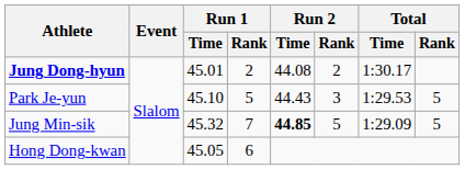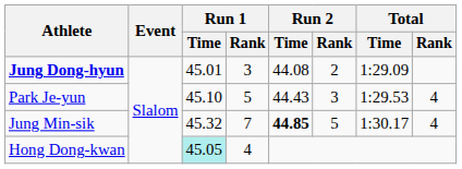Jung Dong-hyun | Run 1 / Rank: 2 -> 3
Jung Dong-hyun | Total / Time: 1:30.17 -> 1:29.09
Park Je-yun | Total / Rank: 5 -> 4
Jung Min-sik | Total / Time: 1:29.09 -> 1:30.17
Jung Min-sik | Total / Rank: 5 -> 4
Hong Dong-kwan | Run 1 / Time: no background -> paleturquoise background
Hong Dong-kwan | Run 1 / Rank: 6 -> 4
